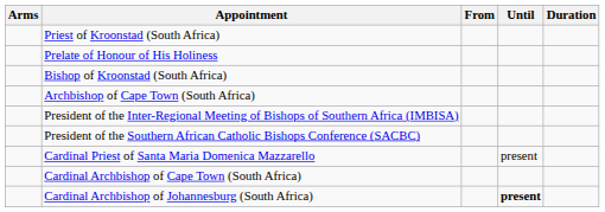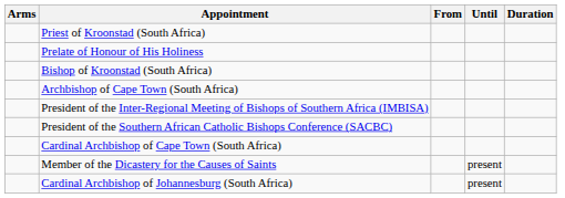- row: Cardinal Priest of Santa Maria Domenica Mazzarello | present
+ row: Member of the Dicastery for the Causes of Saints | present
Cardinal Archbishop of Johannesburg (South Africa) | Until: bold -> normal
